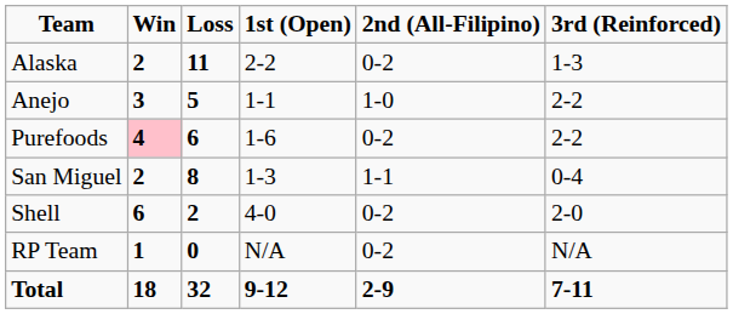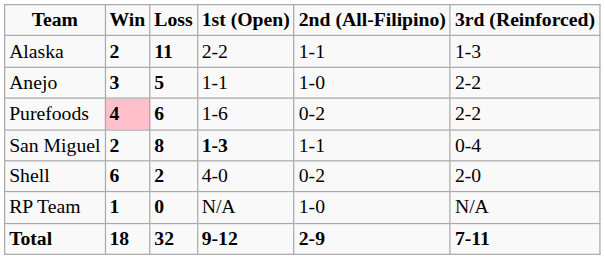Alaska | 2nd (All-Filipino): 0-2 -> 1-1
San Miguel | 1st (Open): normal -> bold
RP Team | 2nd (All-Filipino): 0-2 -> 1-0
